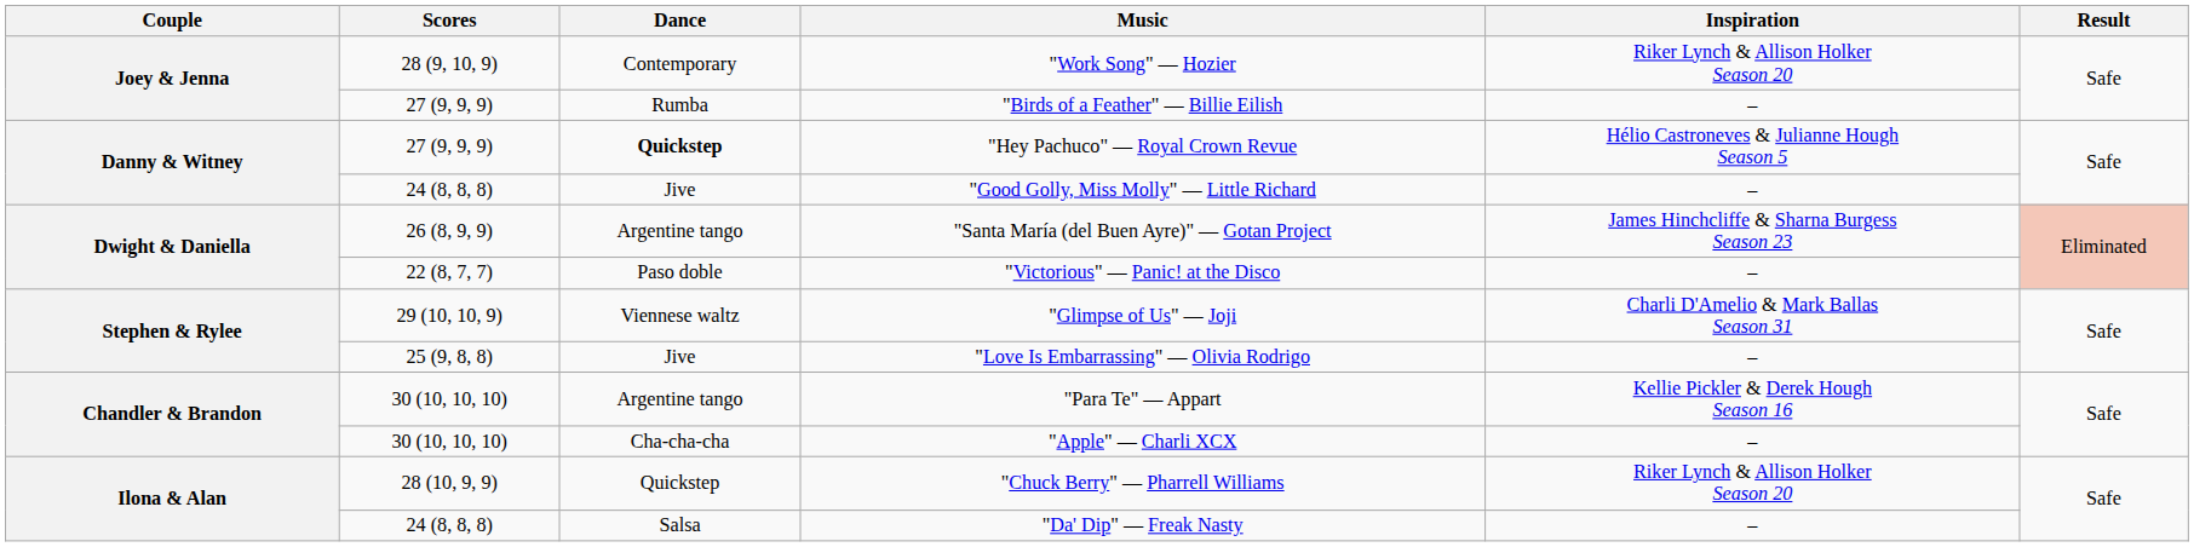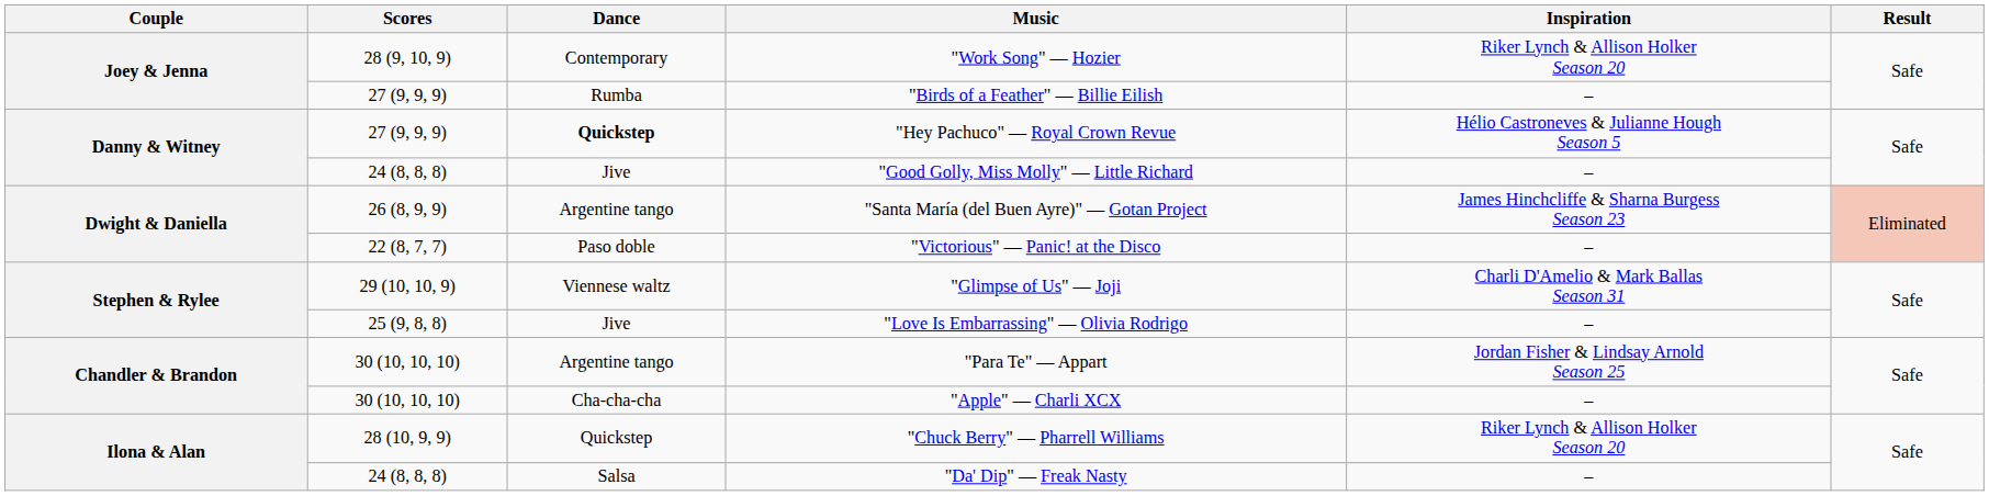"Para Te" — Appart | Inspiration: Kellie Pickler & Derek Hough Season 16 -> Jordan Fisher & Lindsay Arnold Season 25
